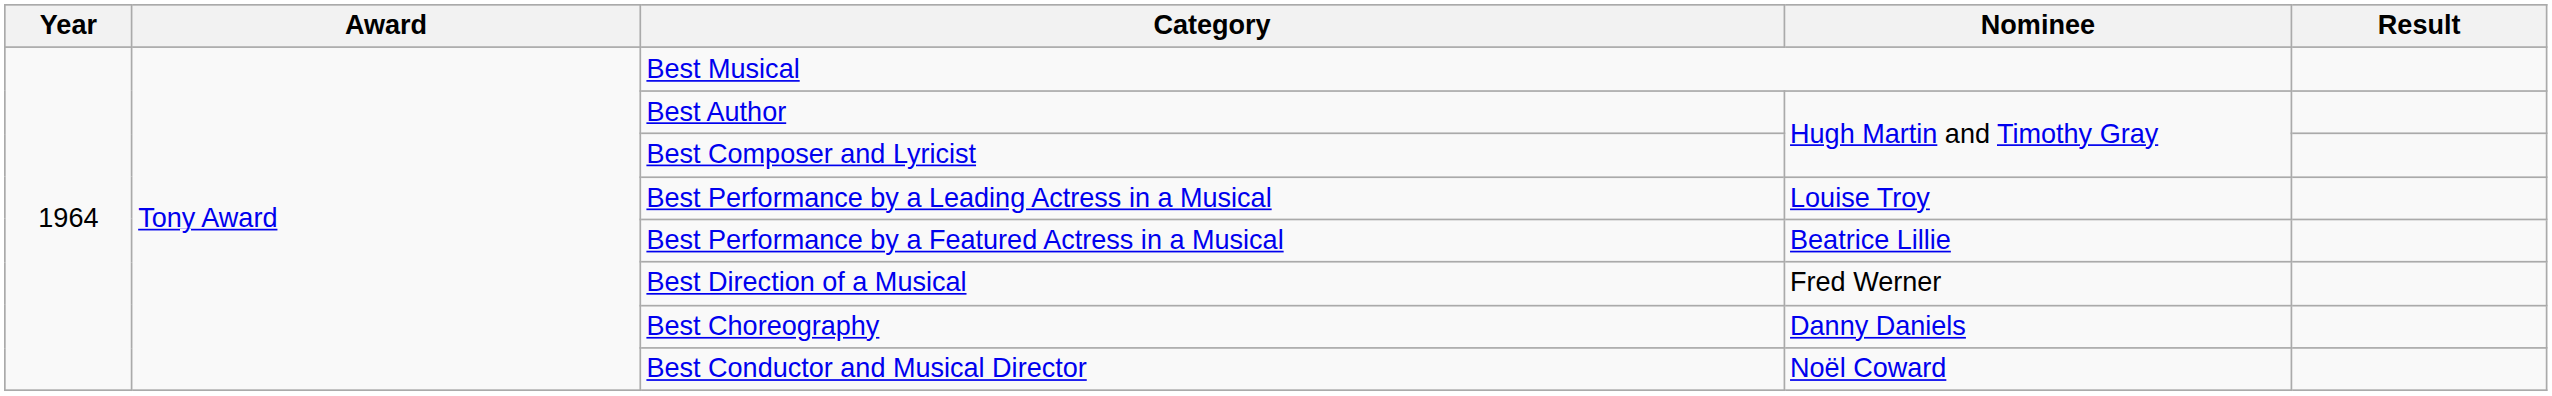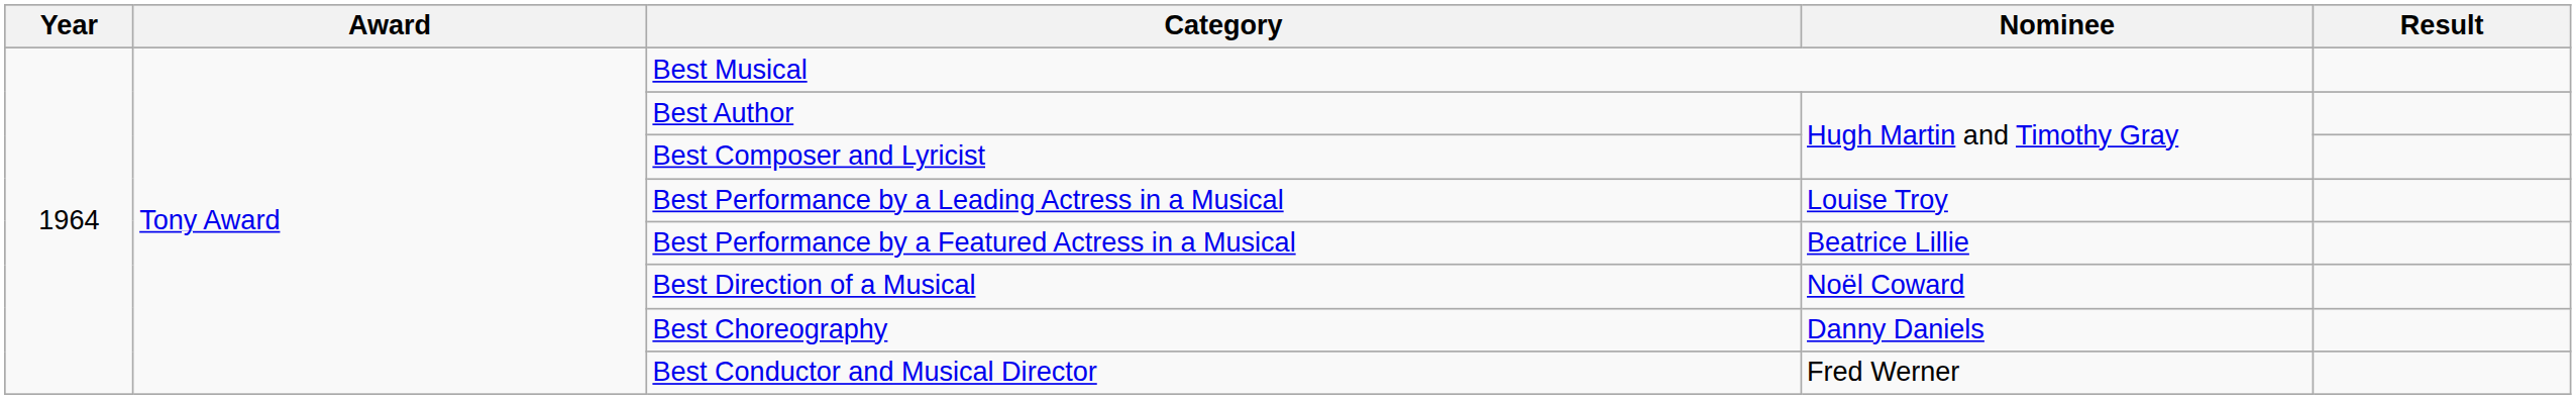Best Direction of a Musical | Nominee: Fred Werner -> Noël Coward
Best Conductor and Musical Director | Nominee: Noël Coward -> Fred Werner
